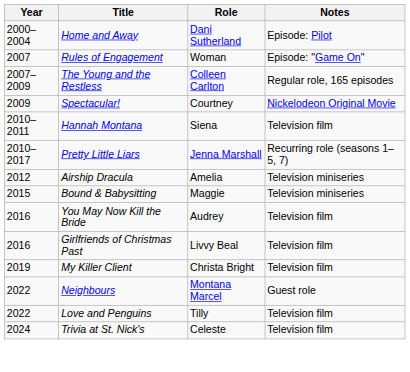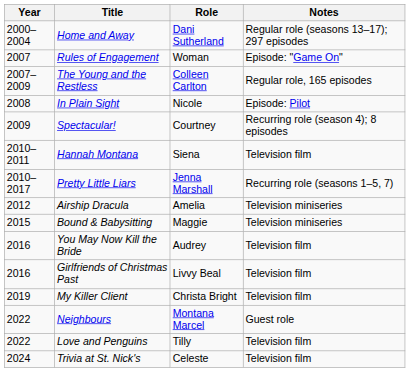Home and Away | Notes: Episode: Pilot -> Regular role (seasons 13–17); 297 episodes
+ row: 2008 | In Plain Sight | Nicole | Episode: Pilot
Spectacular! | Notes: Nickelodeon Original Movie -> Recurring role (season 4); 8 episodes
